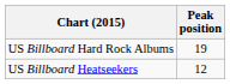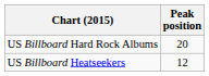US Billboard Hard Rock Albums | Peak position: 19 -> 20
